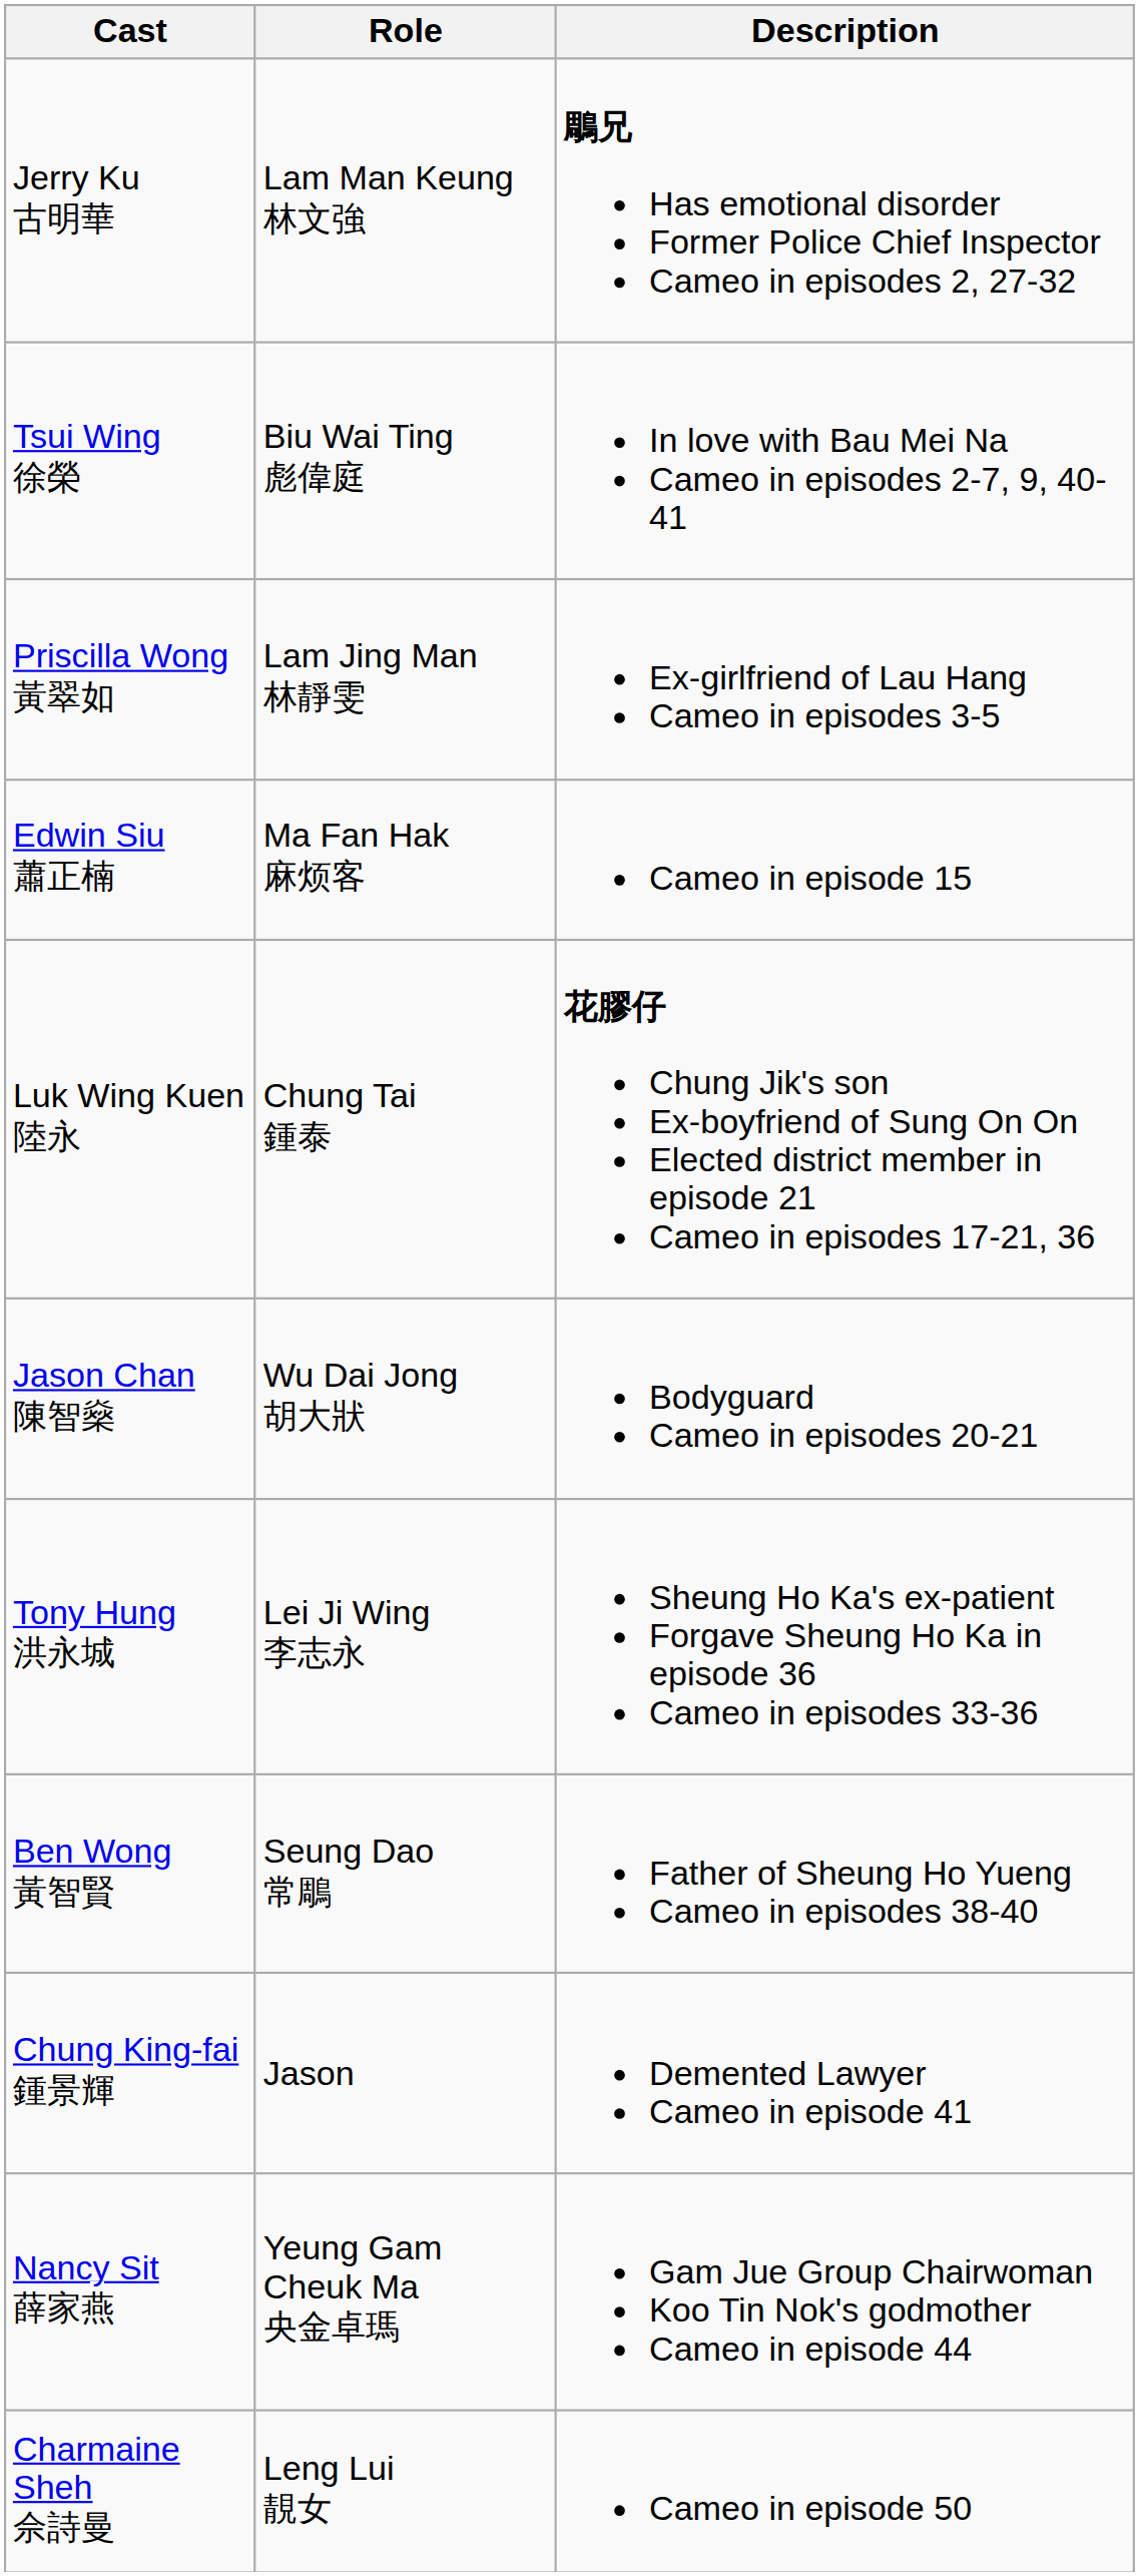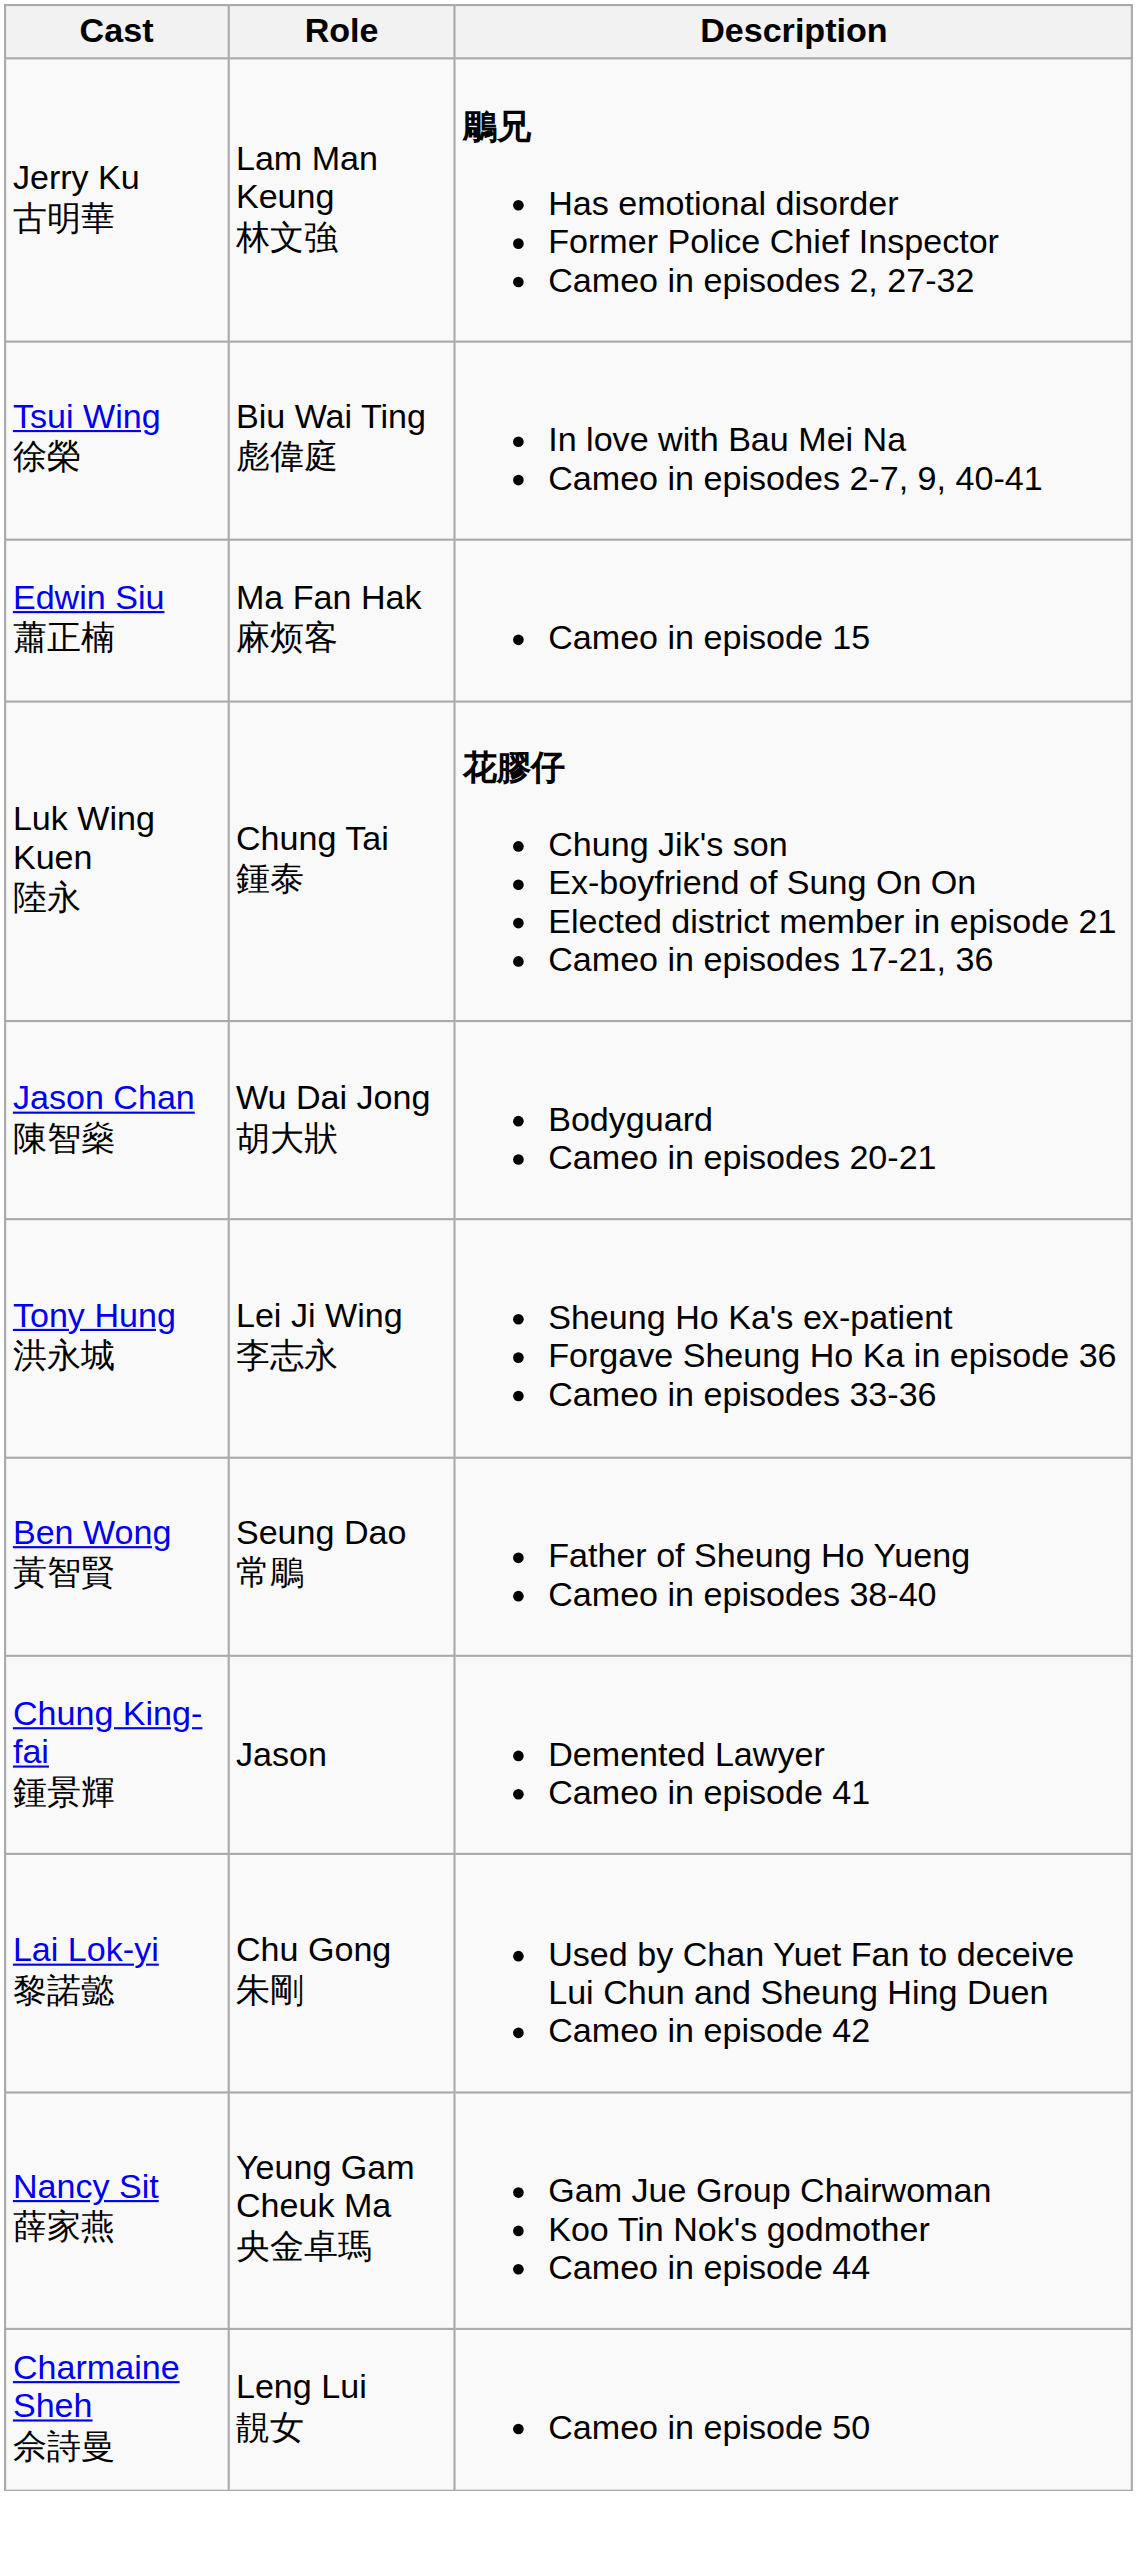- row: Priscilla Wong 黃翠如 | Lam Jing Man 林靜雯 | Ex-girlfriend of Lau Hang Cameo in episodes 3-5
+ row: Lai Lok-yi 黎諾懿 | Chu Gong 朱剛 | Used by Chan Yuet Fan to deceive Lui Chun and Sheung Hing Duen Cameo in episode 42
